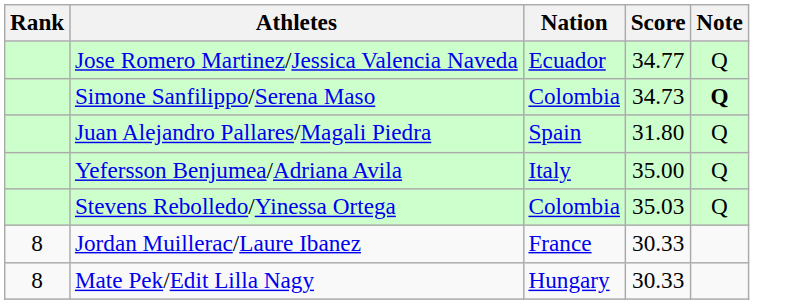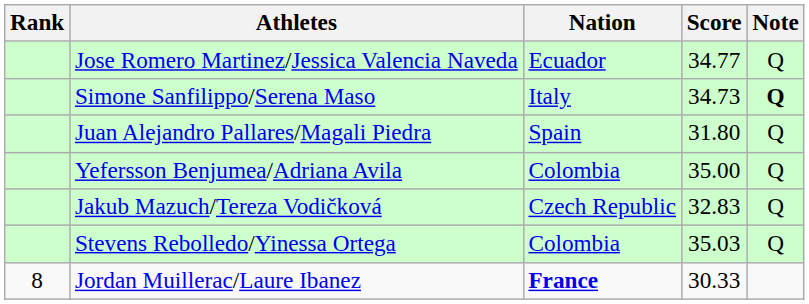Simone Sanfilippo/Serena Maso | Nation: Colombia -> Italy
Yefersson Benjumea/Adriana Avila | Nation: Italy -> Colombia
+ row: Jakub Mazuch/Tereza Vodičková | Czech Republic | 32.83 | Q
Jordan Muillerac/Laure Ibanez | Nation: normal -> bold
- row: 8 | Mate Pek/Edit Lilla Nagy | Hungary | 30.33
